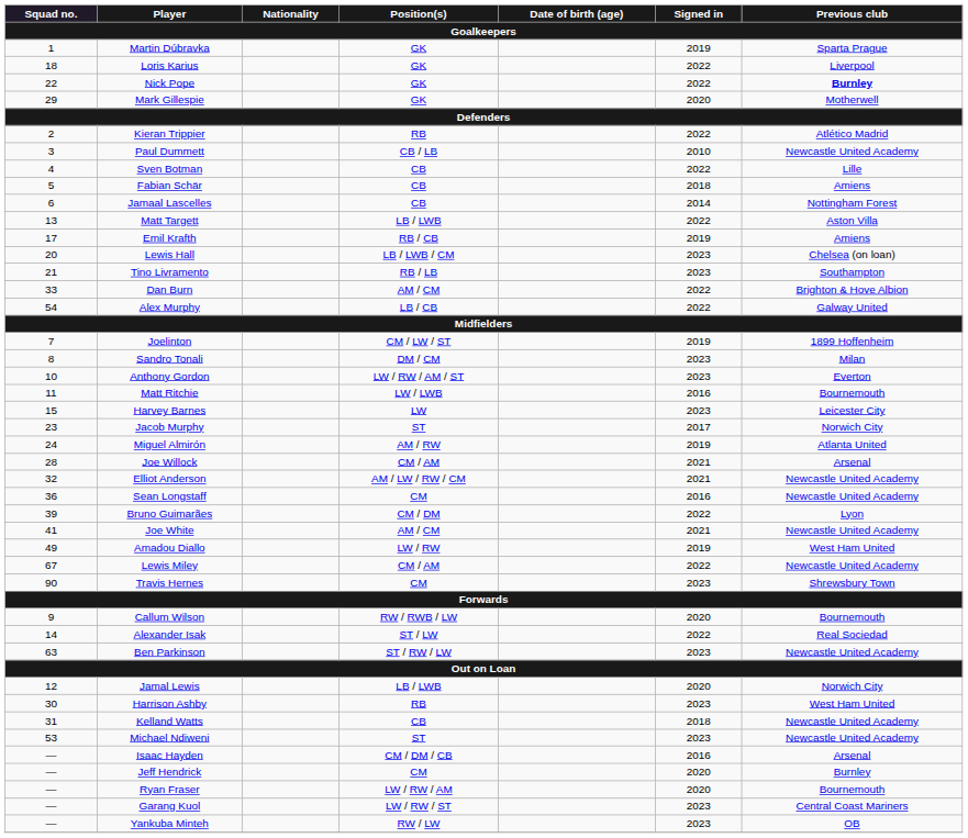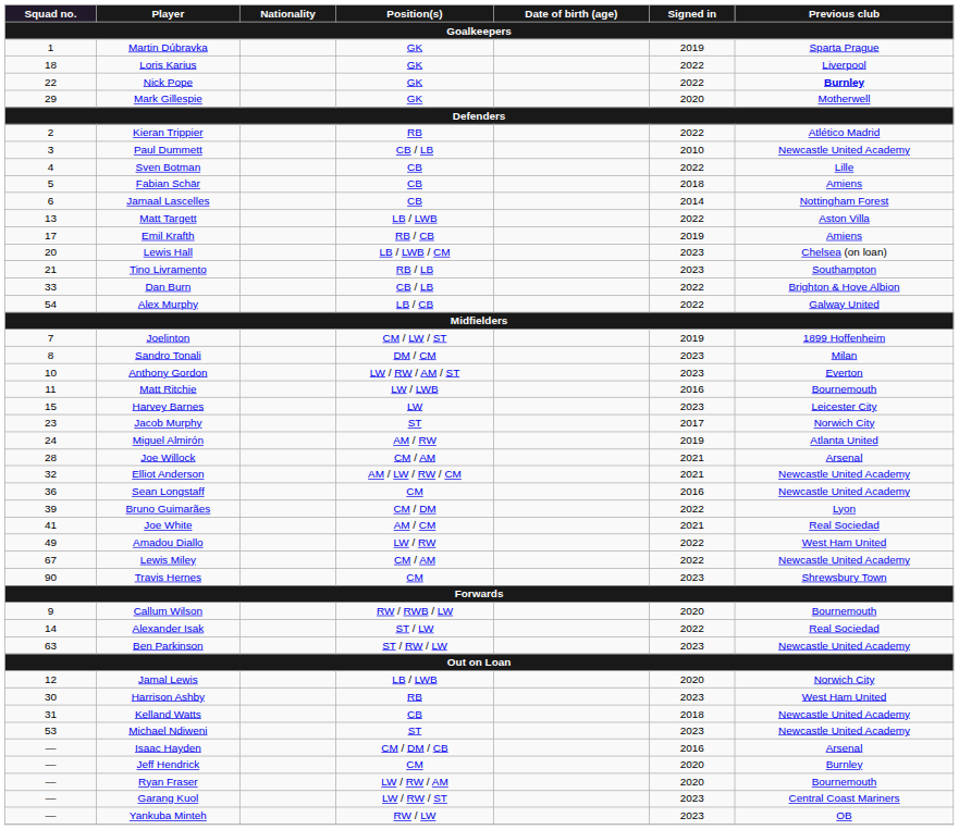Dan Burn | Position(s): AM / CM -> CB / LB
Joe White | Previous club: Newcastle United Academy -> Real Sociedad
Amadou Diallo | Signed in: 2019 -> 2022
